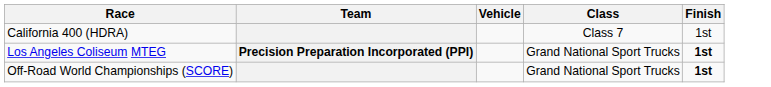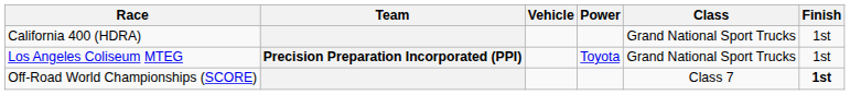+ column: Power | Toyota
California 400 (HDRA) | Class: Class 7 -> Grand National Sport Trucks
Los Angeles Coliseum MTEG | Finish: bold -> normal
Off-Road World Championships (SCORE) | Class: Grand National Sport Trucks -> Class 7
